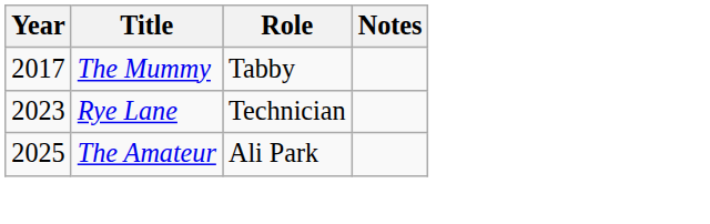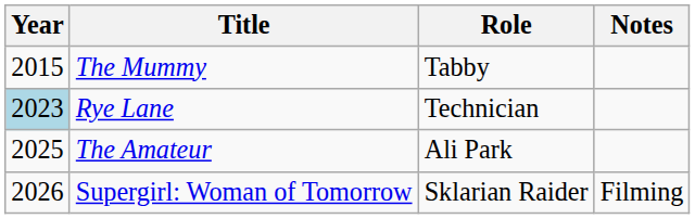The Mummy | Year: 2017 -> 2015
Rye Lane | Year: no background -> lightblue background
+ row: 2026 | Supergirl: Woman of Tomorrow | Sklarian Raider | Filming
